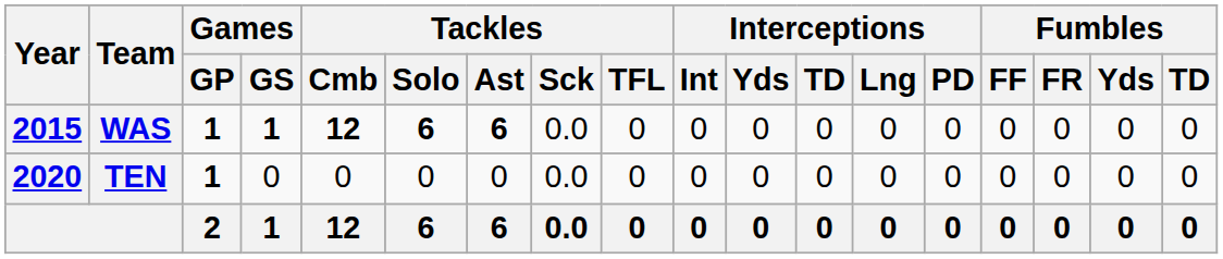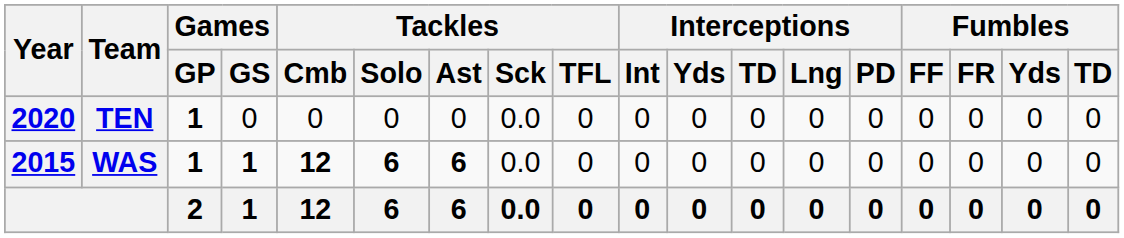rows swapped: WAS <-> TEN
